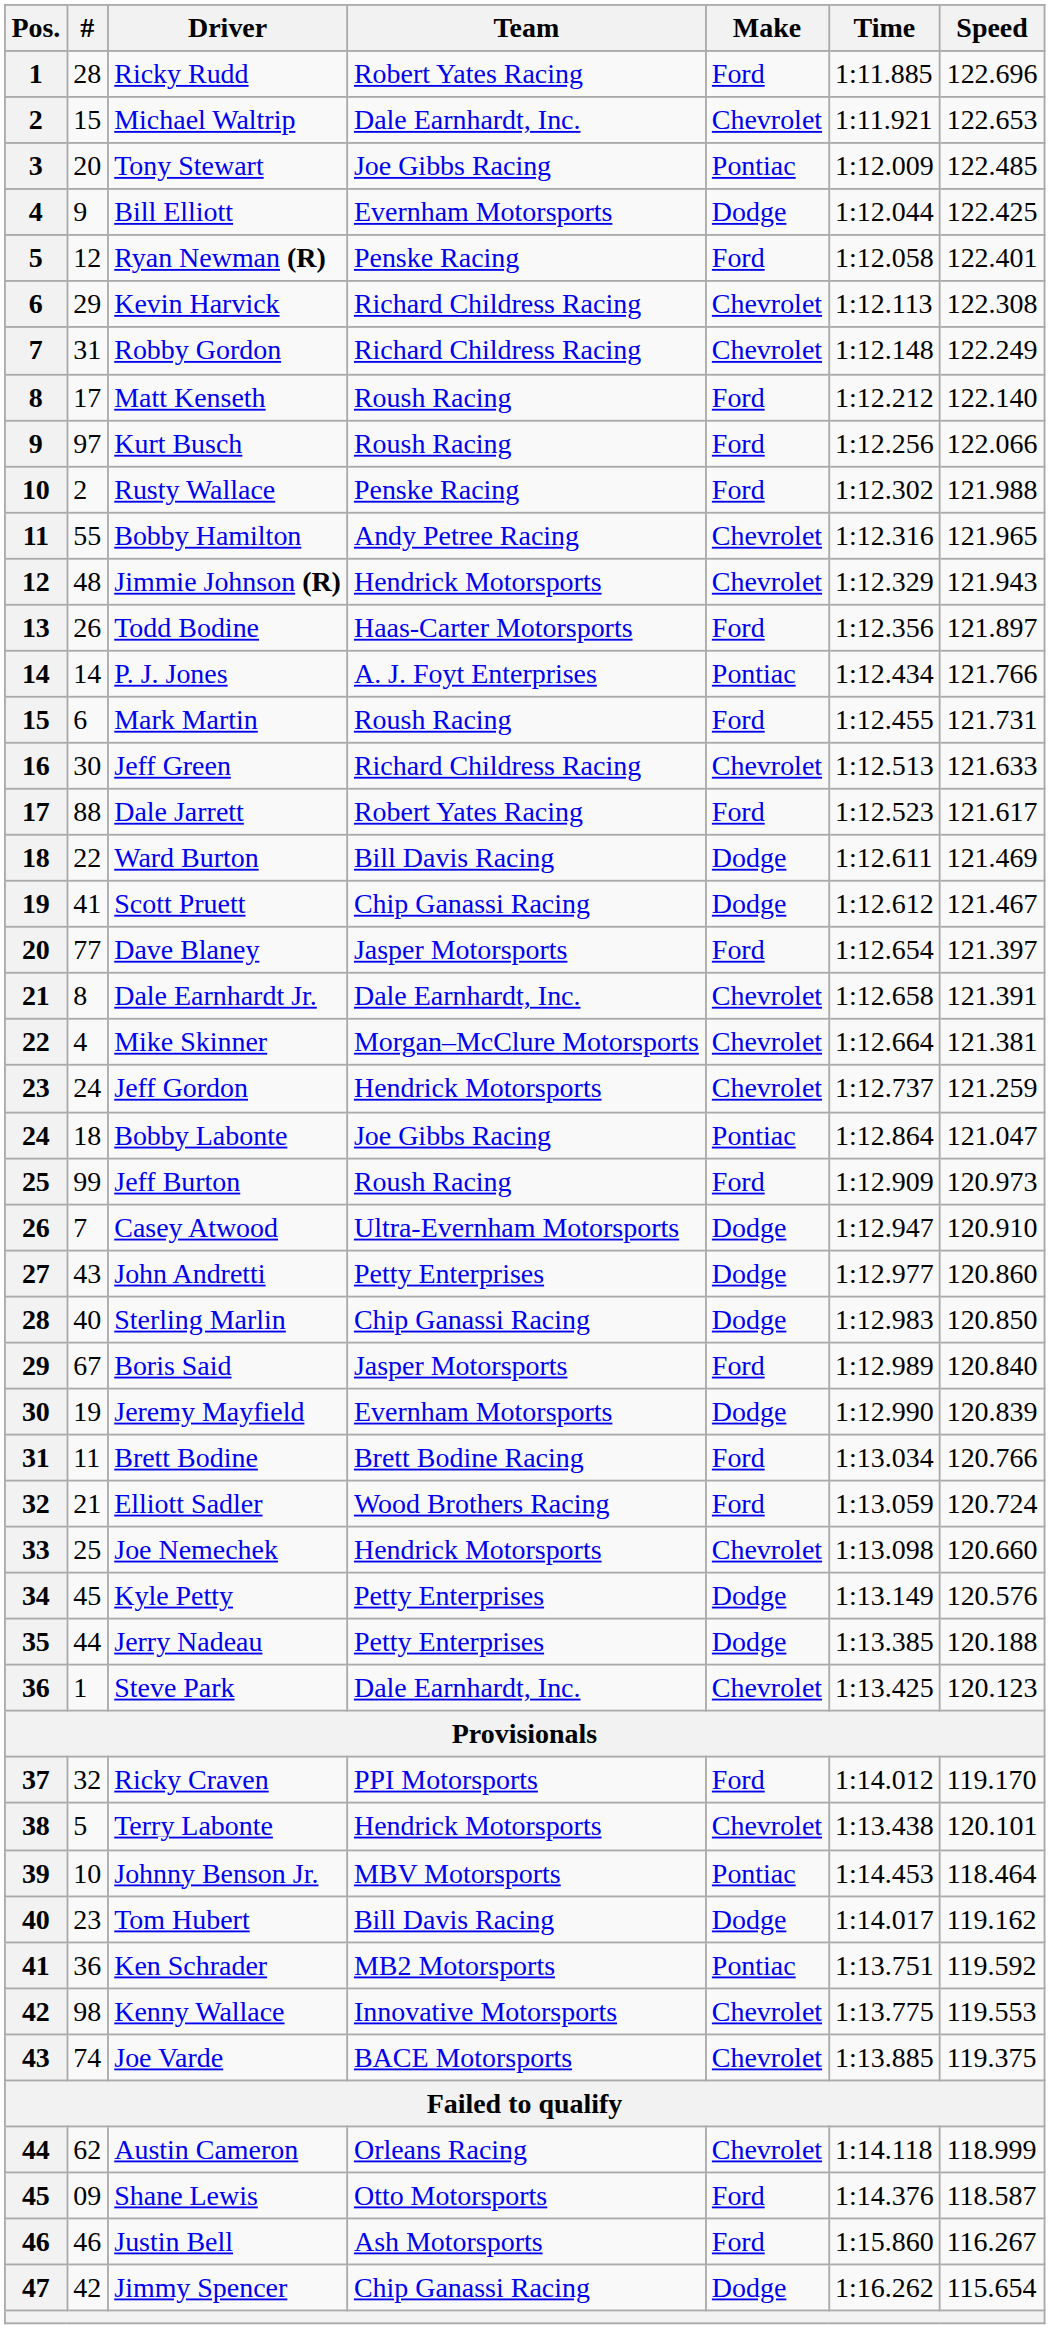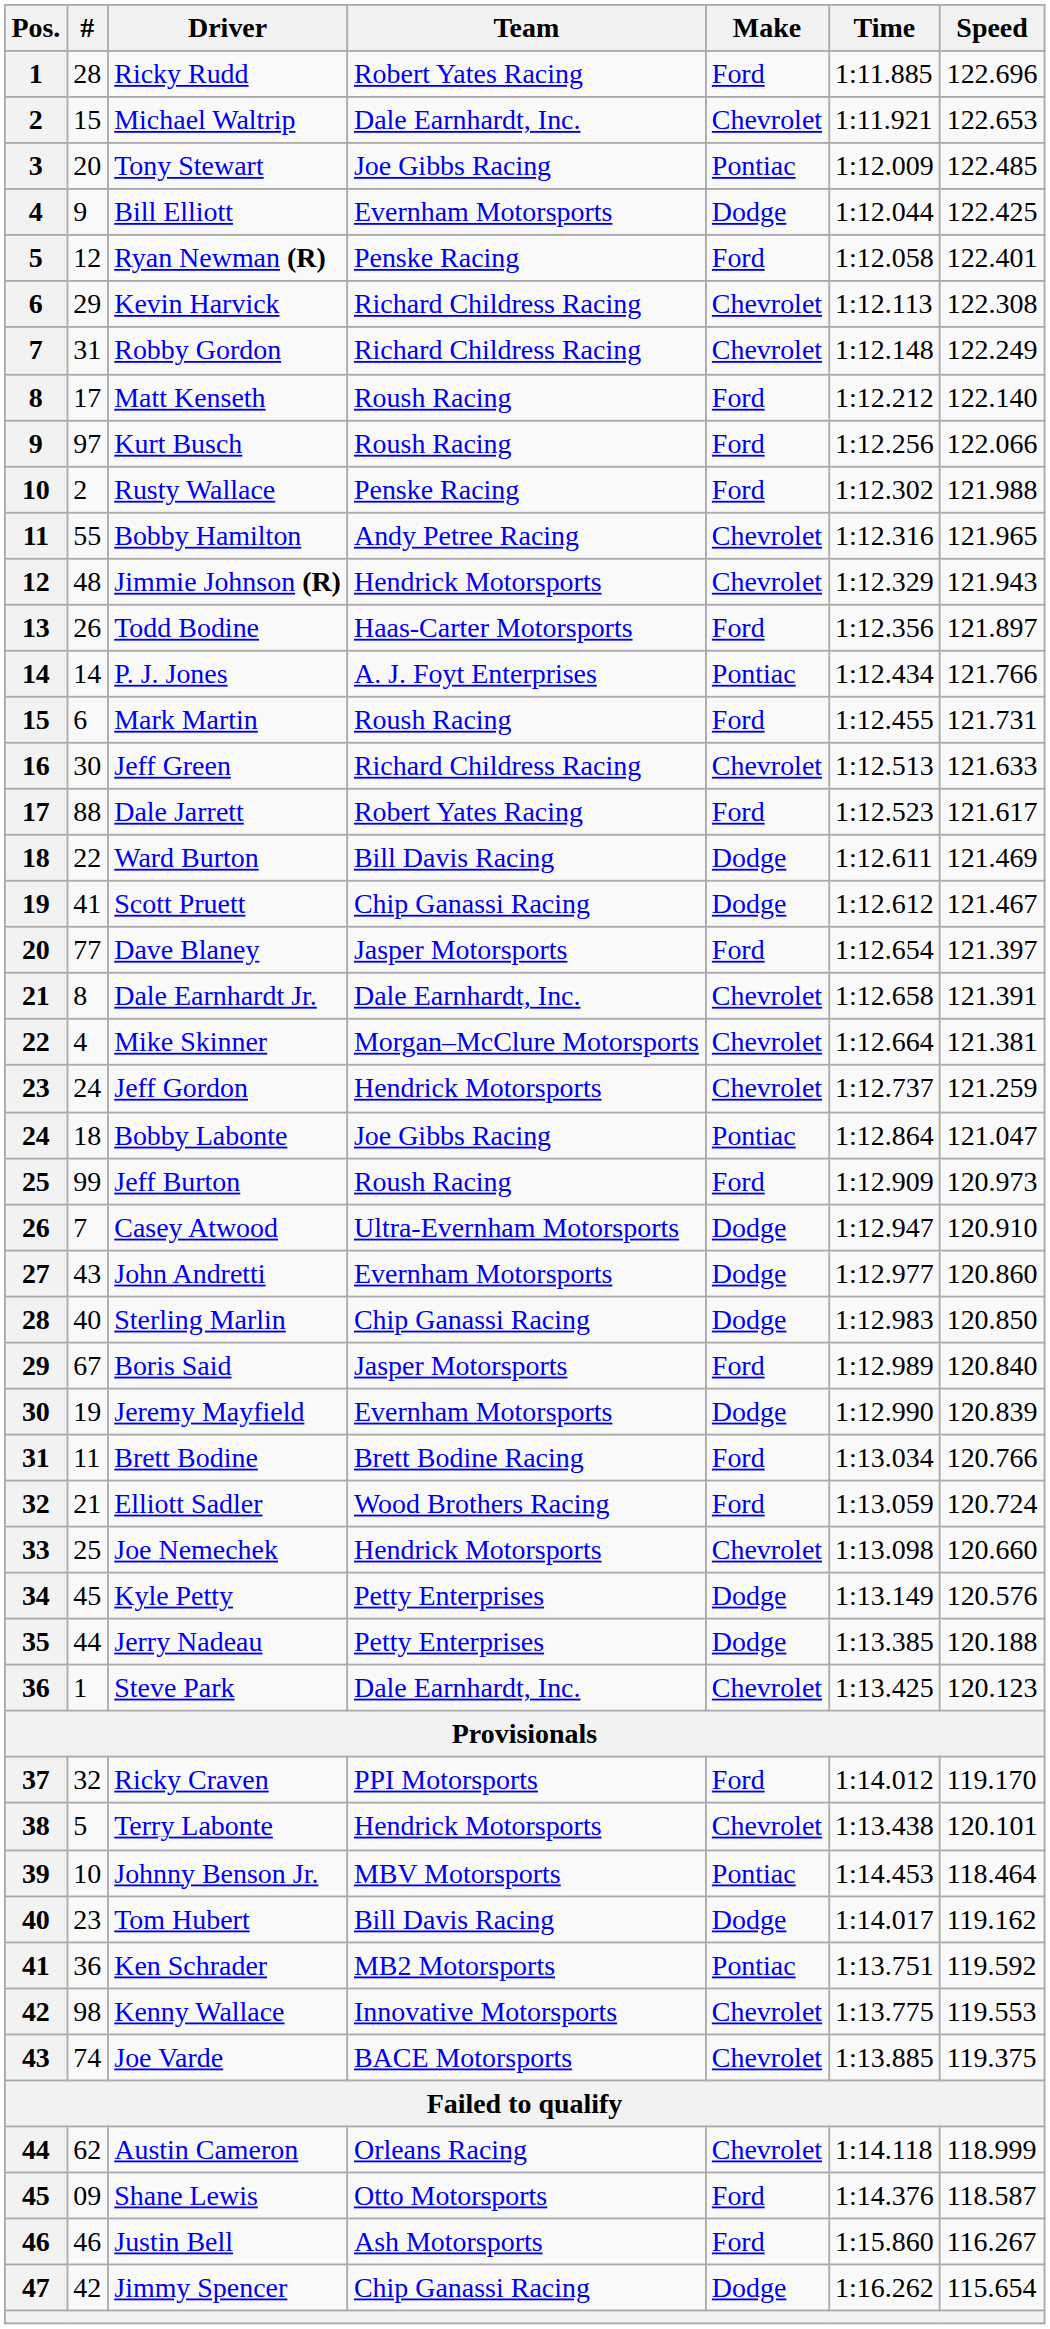John Andretti | Team: Petty Enterprises -> Evernham Motorsports
